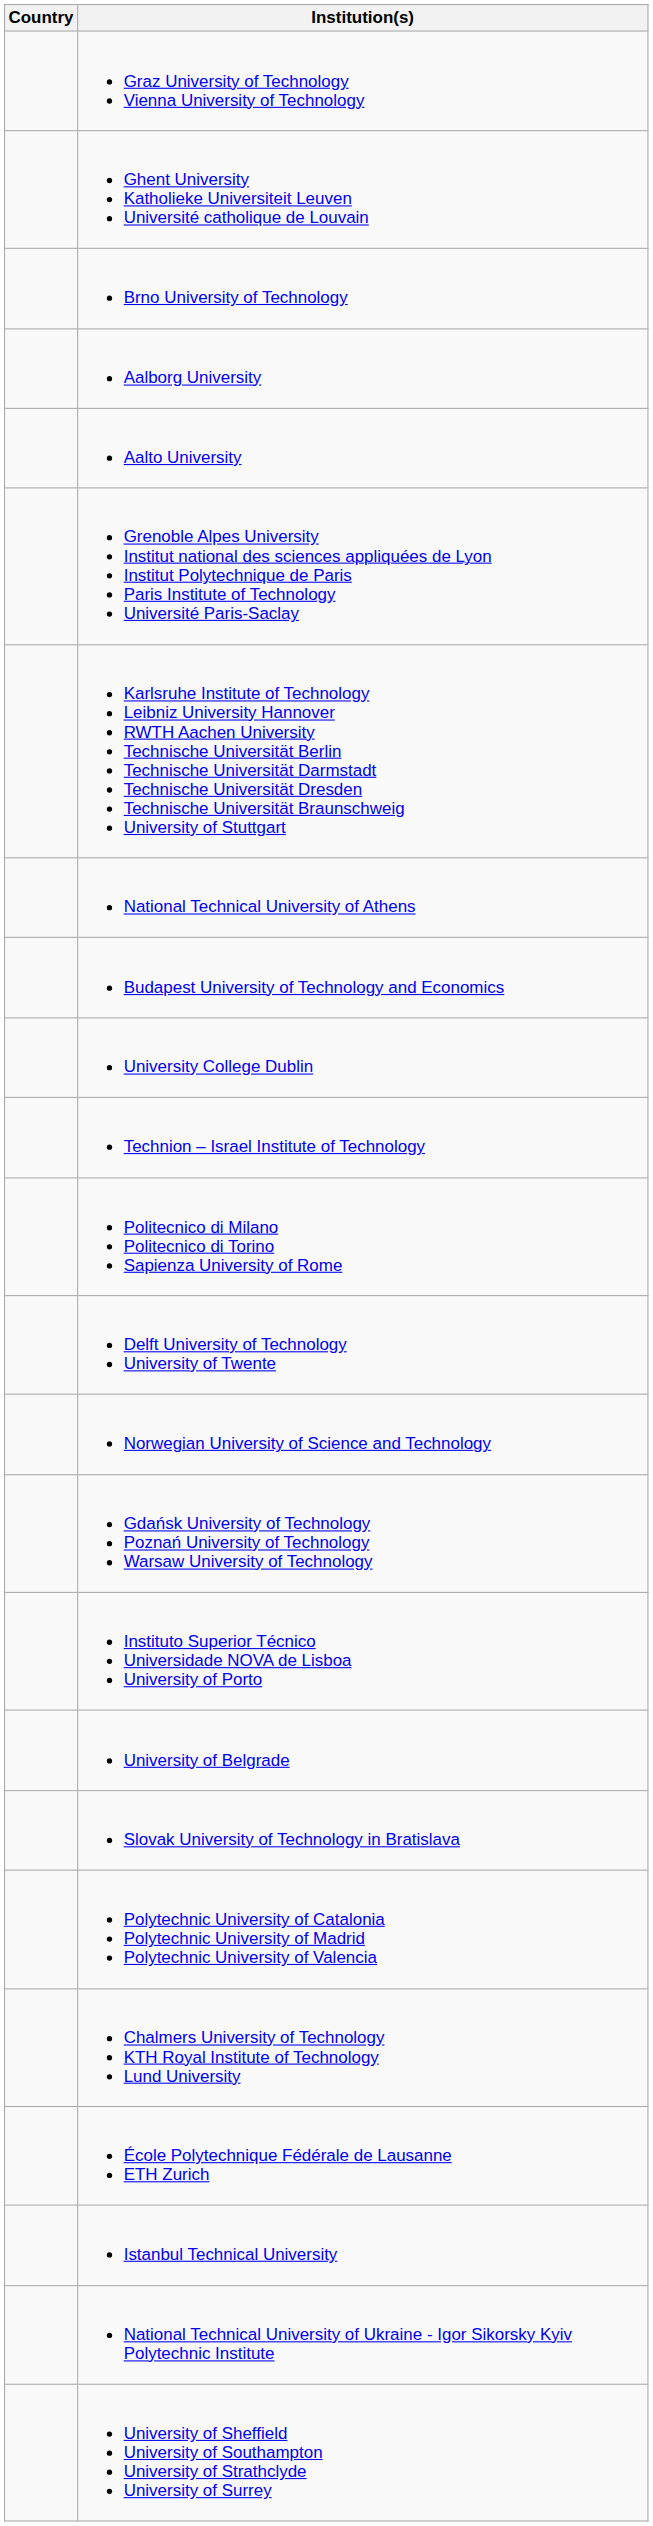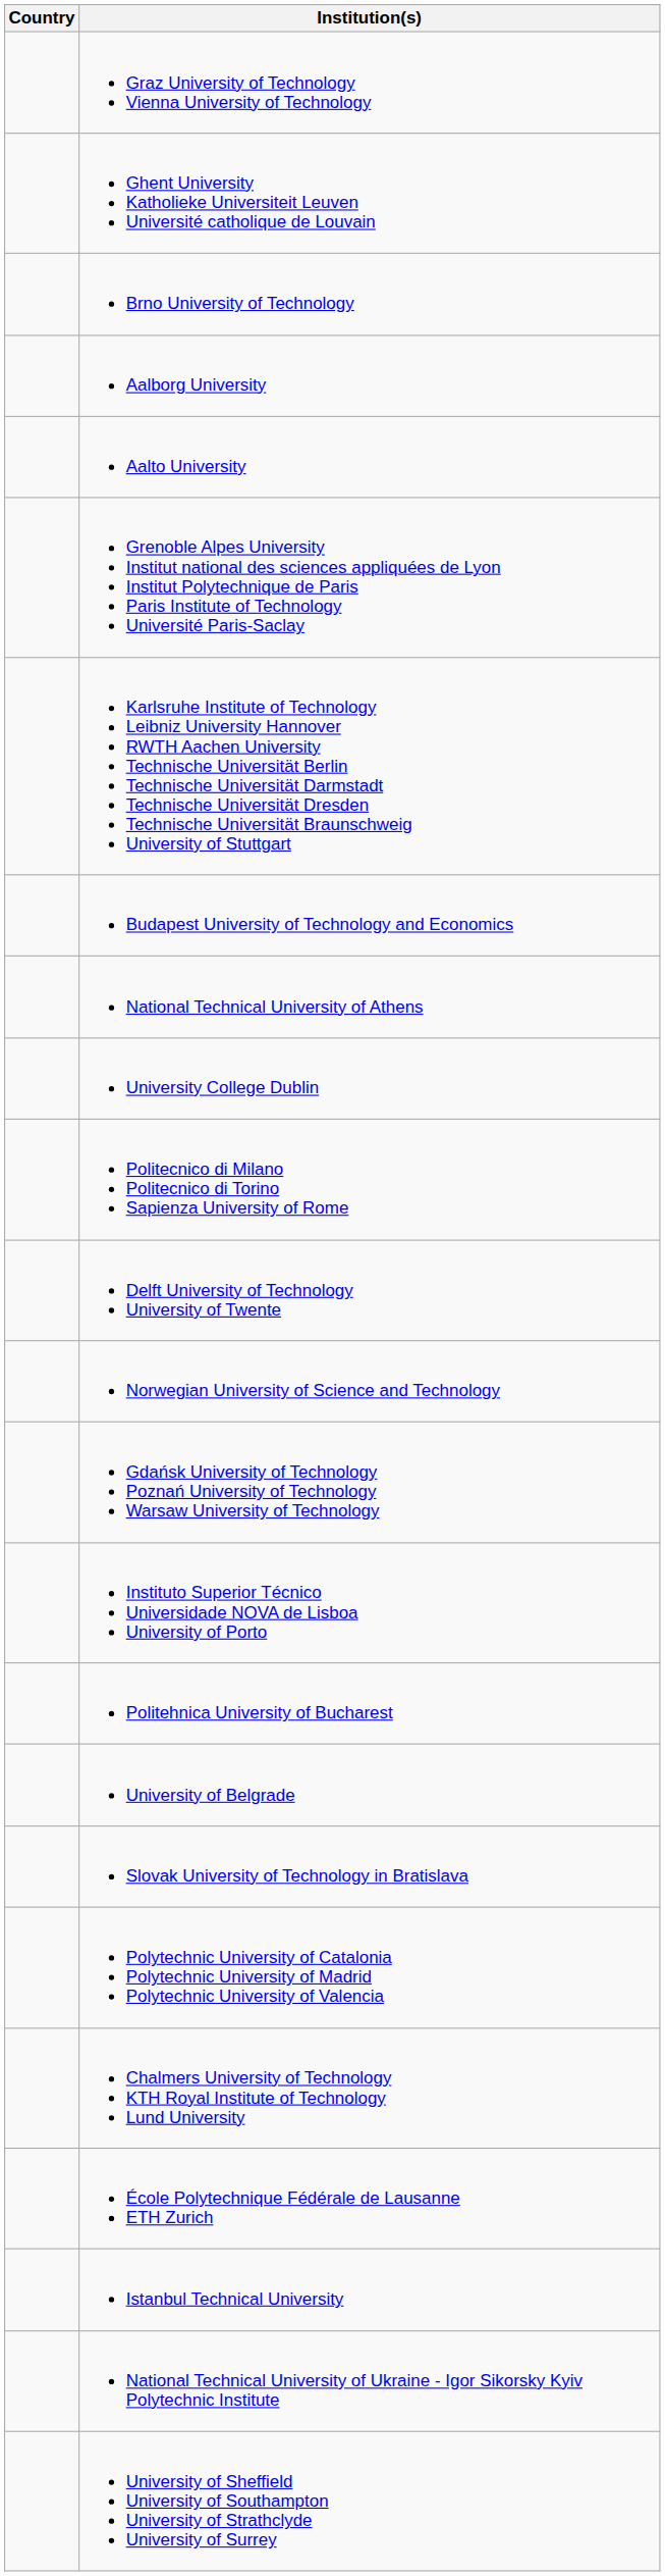rows swapped: National Technical University of Athens <-> Budapest University of Technology and Economics
- row: Technion – Israel Institute of Technology
+ row: Politehnica University of Bucharest
